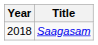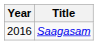Saagasam | Year: 2018 -> 2016
